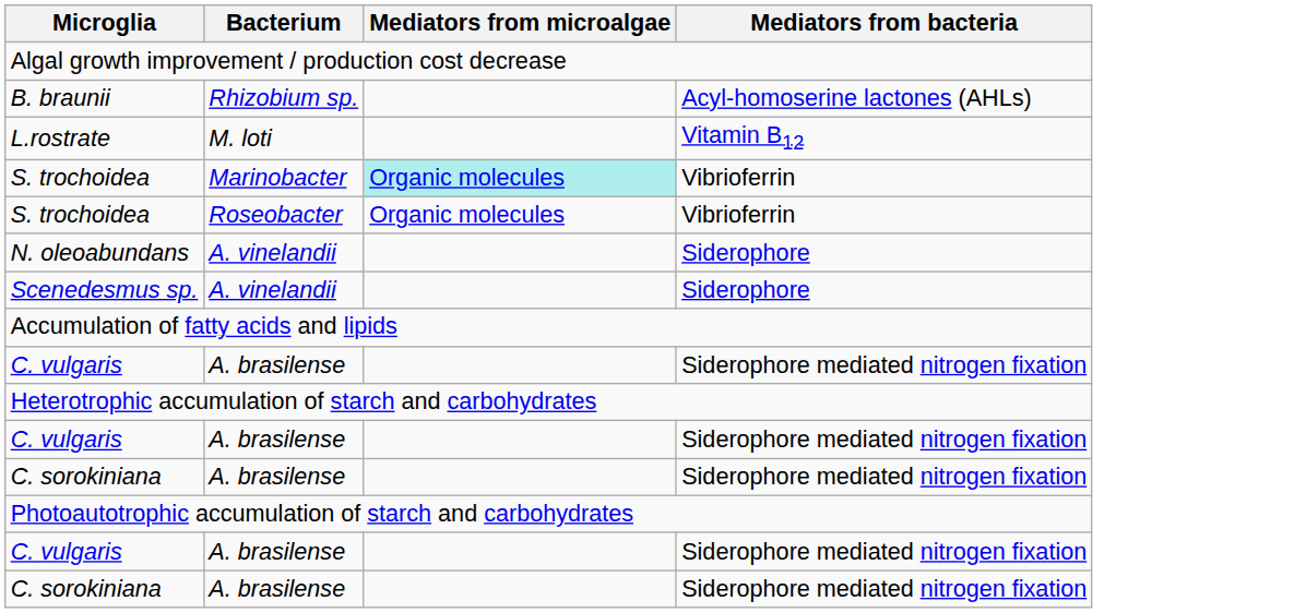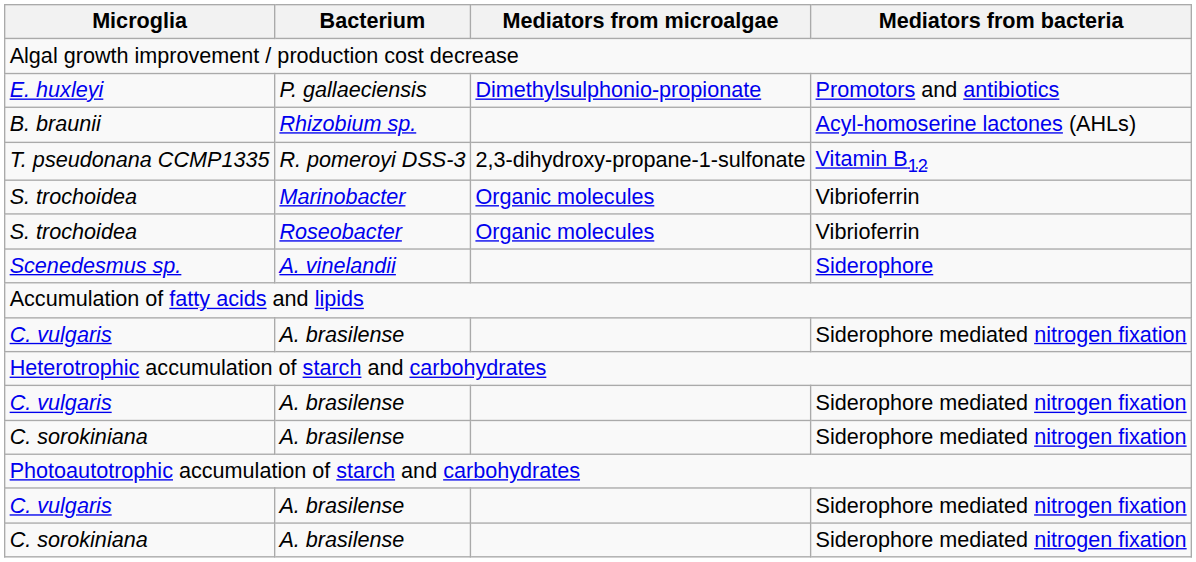+ row: E. huxleyi | P. gallaeciensis | Dimethylsulphonio-propionate | Promotors and antibiotics
- row: L.rostrate | M. loti | Vitamin B12
+ row: T. pseudonana CCMP1335 | R. pomeroyi DSS-3 | 2,3-dihydroxy-propane-1-sulfonate | Vitamin B12
S. trochoidea / Marinobacter | Mediators from microalgae: paleturquoise background -> no background
- row: N. oleoabundans | A. vinelandii | Siderophore
